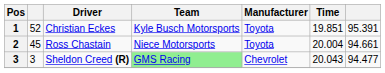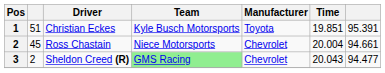Christian Eckes | column 2: 52 -> 51
Ross Chastain | Manufacturer: Toyota -> Chevrolet
Sheldon Creed (R) | column 2: 3 -> 2
